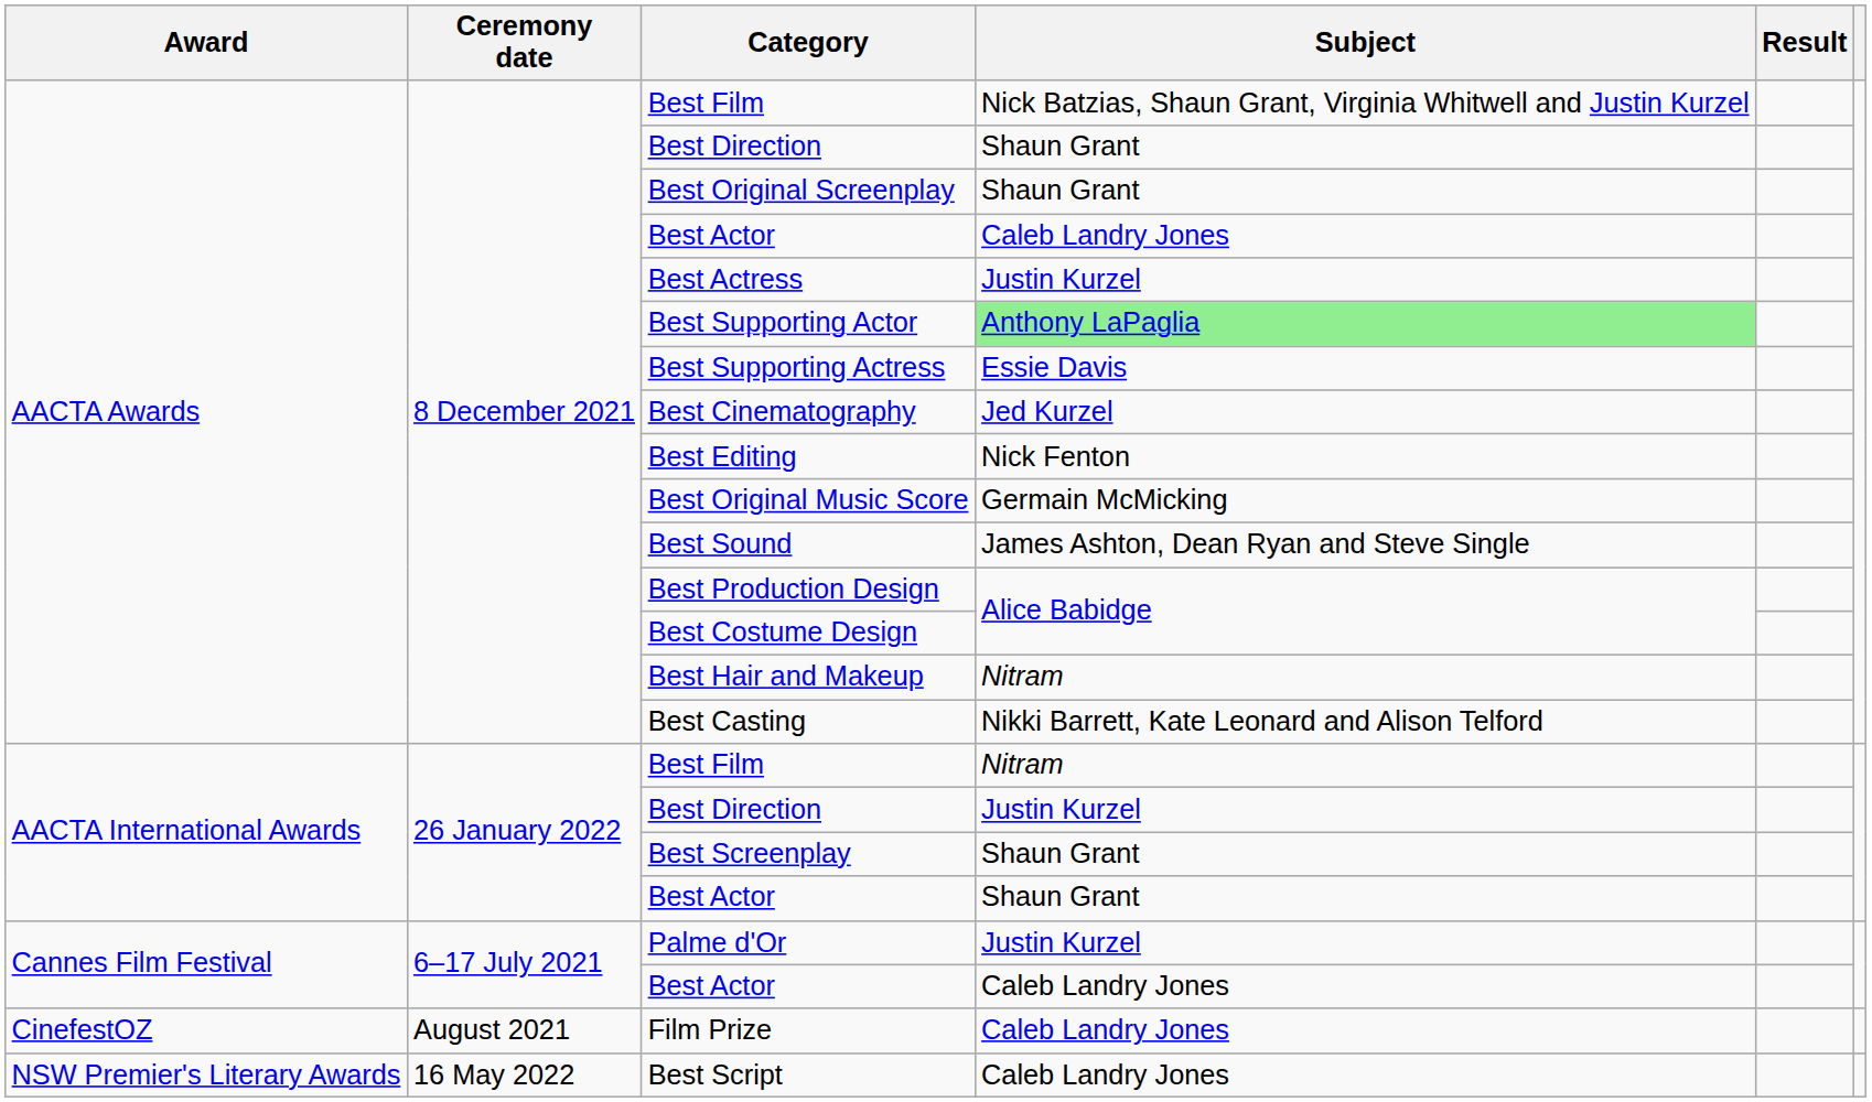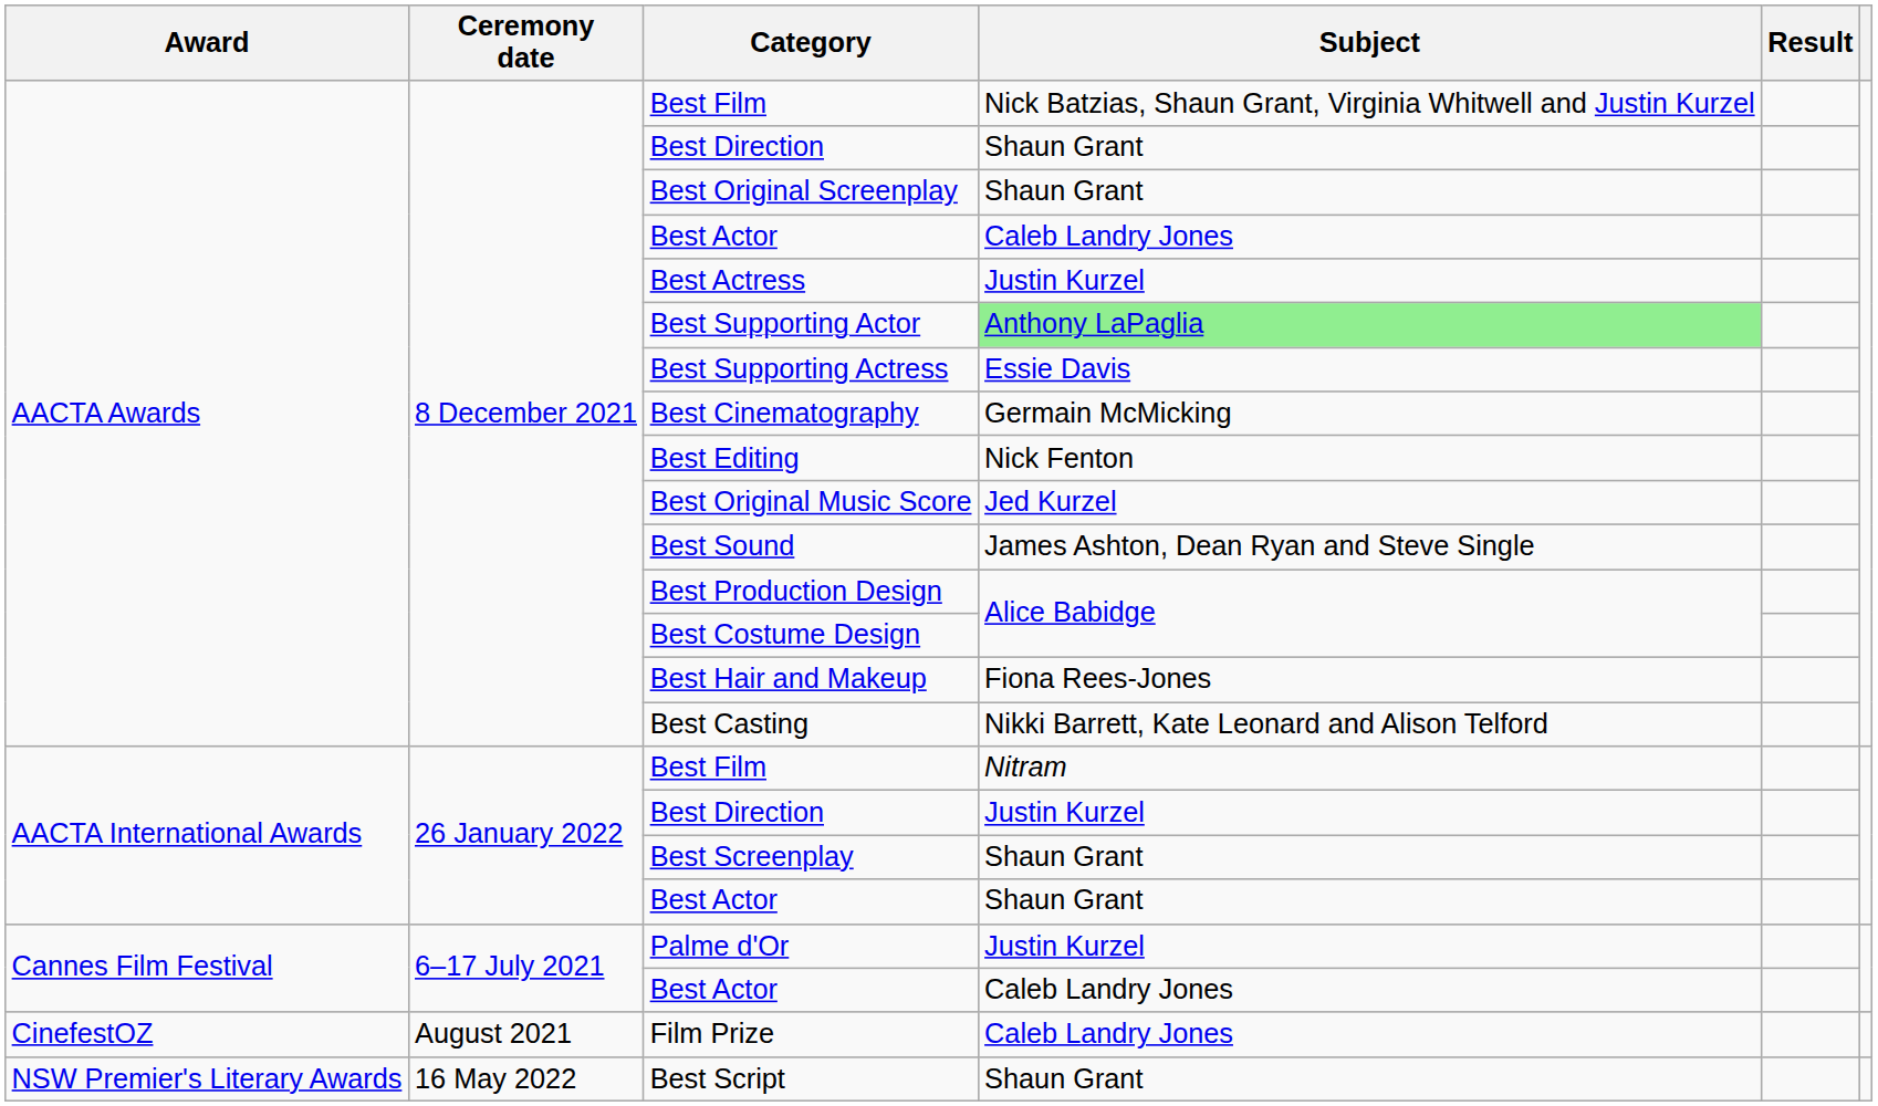Best Cinematography | Subject: Jed Kurzel -> Germain McMicking
Best Original Music Score | Subject: Germain McMicking -> Jed Kurzel
Best Hair and Makeup | Subject: Nitram -> Fiona Rees-Jones
Best Script | Subject: Caleb Landry Jones -> Shaun Grant
